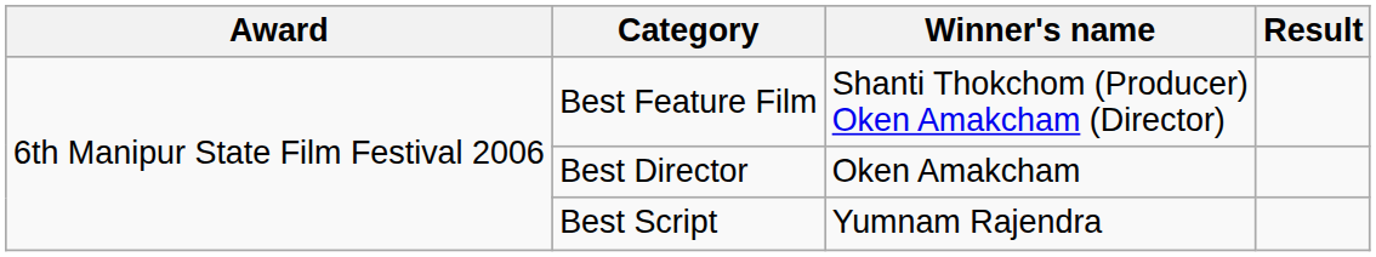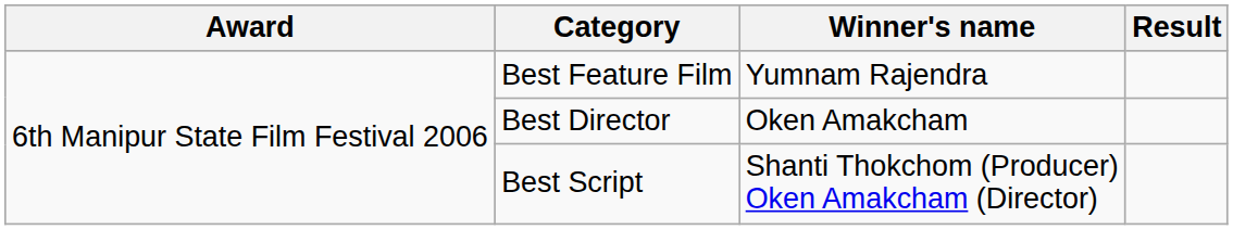Best Feature Film | Winner's name: Shanti Thokchom (Producer) Oken Amakcham (Director) -> Yumnam Rajendra
Best Script | Winner's name: Yumnam Rajendra -> Shanti Thokchom (Producer) Oken Amakcham (Director)
